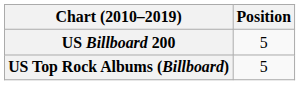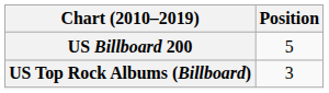US Top Rock Albums (Billboard) | Position: 5 -> 3
